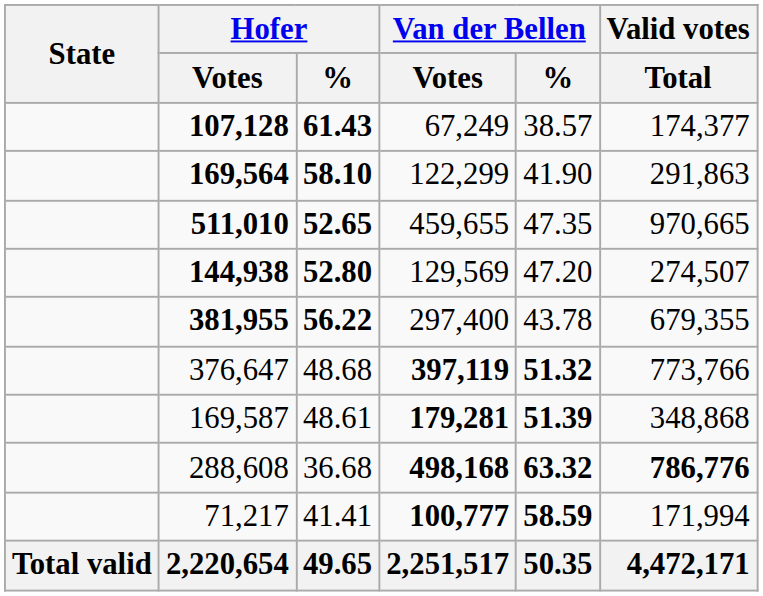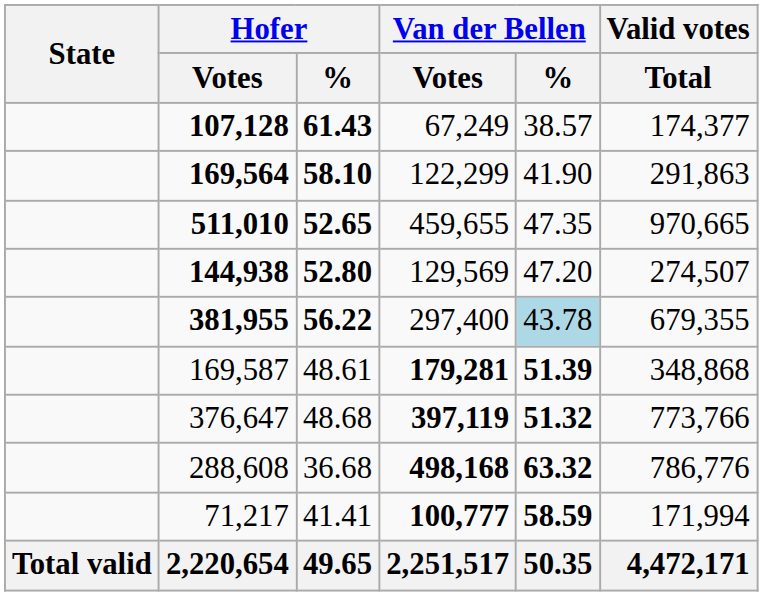381,955 | Van der Bellen / %: no background -> lightblue background
rows swapped: 169,587 <-> 376,647
288,608 | Valid votes / Total: bold -> normal
